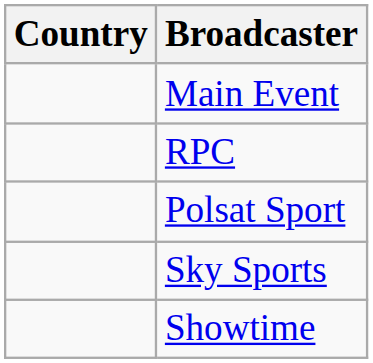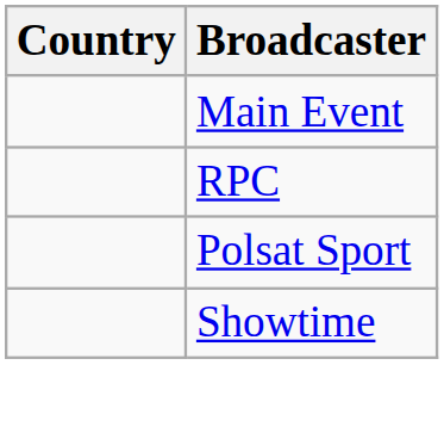- row: Sky Sports
